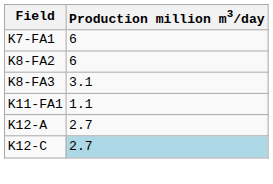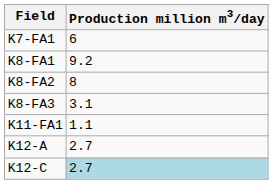+ row: K8-FA1 | 9.2
K8-FA2 | Production million m3/day: 6 -> 8
